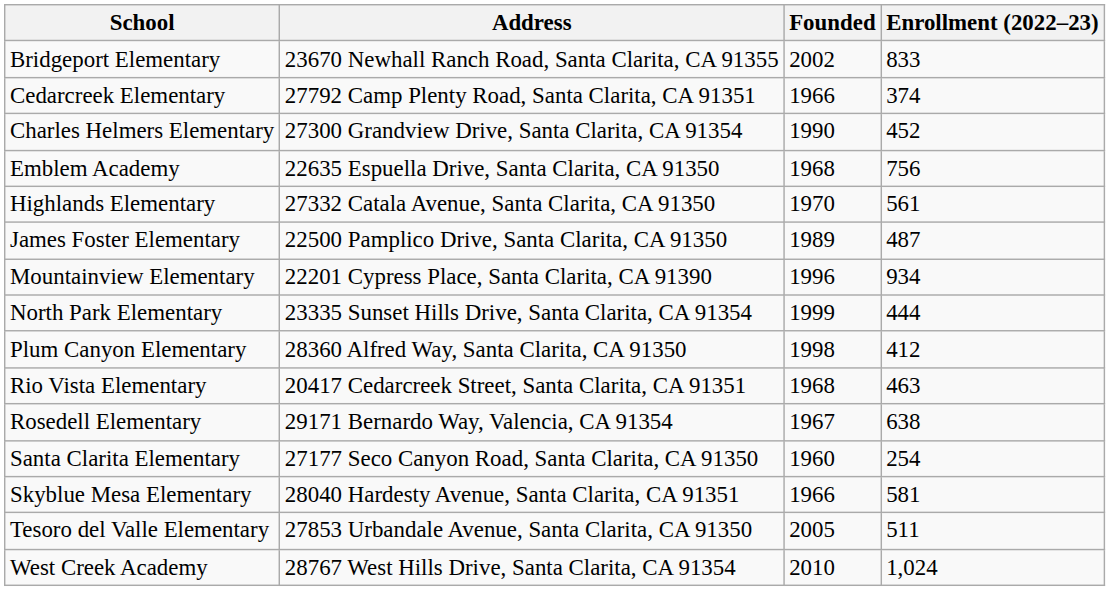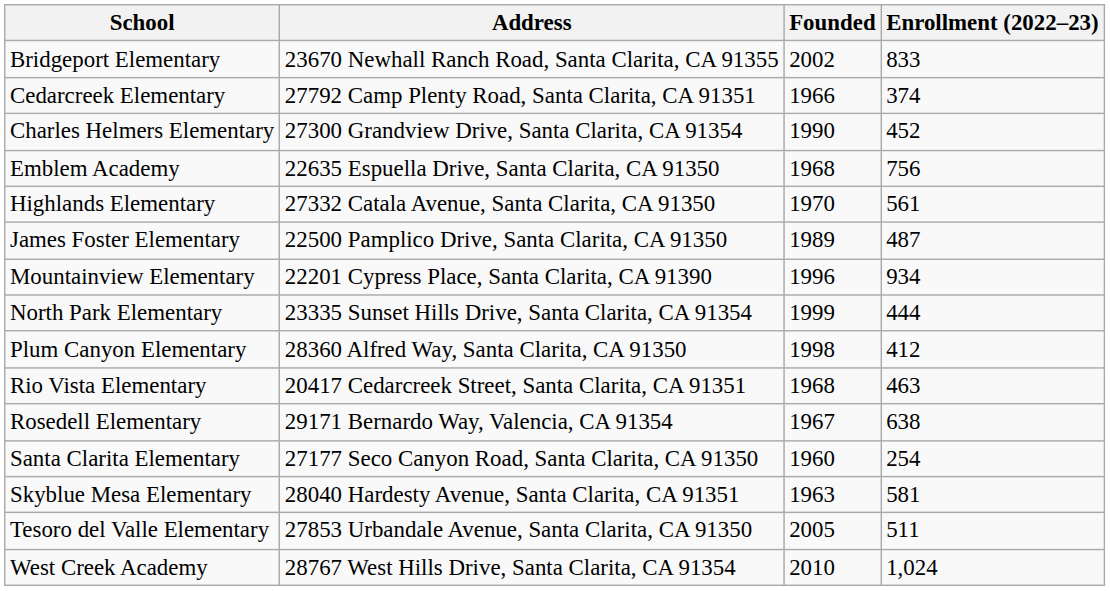Skyblue Mesa Elementary | Founded: 1966 -> 1963
